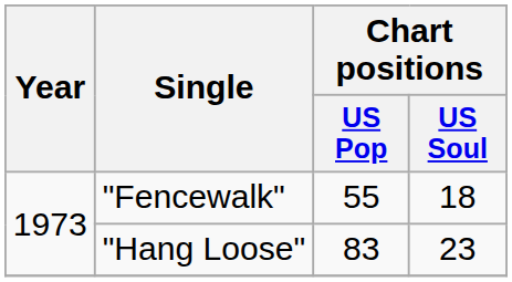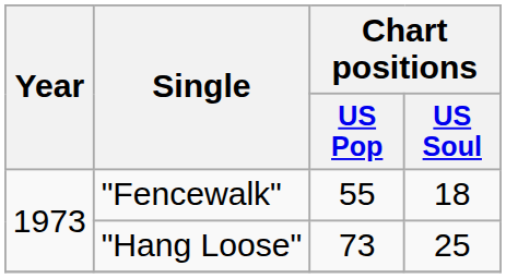"Hang Loose" | Chart positions / US Pop: 83 -> 73
"Hang Loose" | Chart positions / US Soul: 23 -> 25
